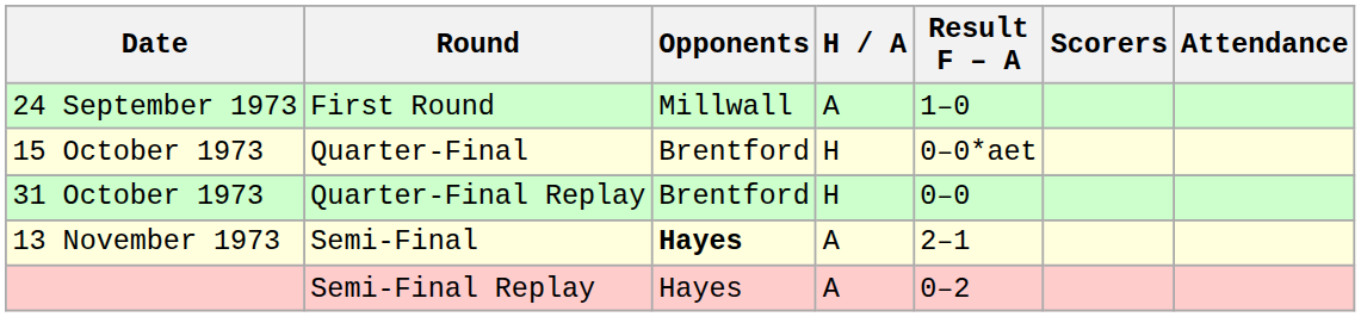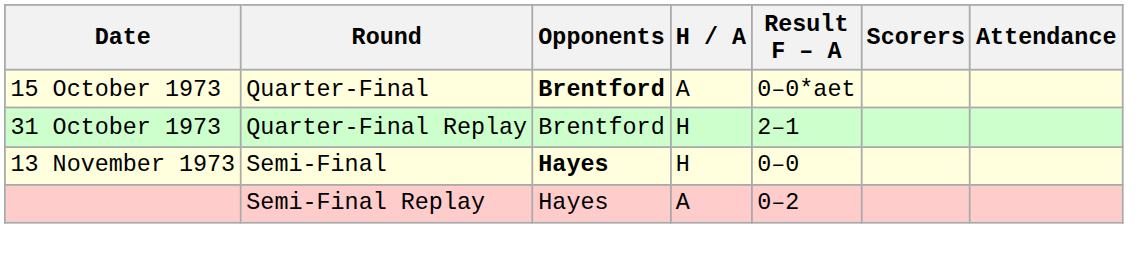- row: 24 September 1973 | First Round | Millwall | A | 1–0
15 October 1973 | Opponents: normal -> bold
15 October 1973 | H / A: H -> A
31 October 1973 | Result F – A: 0–0 -> 2–1
13 November 1973 | H / A: A -> H
13 November 1973 | Result F – A: 2–1 -> 0–0
